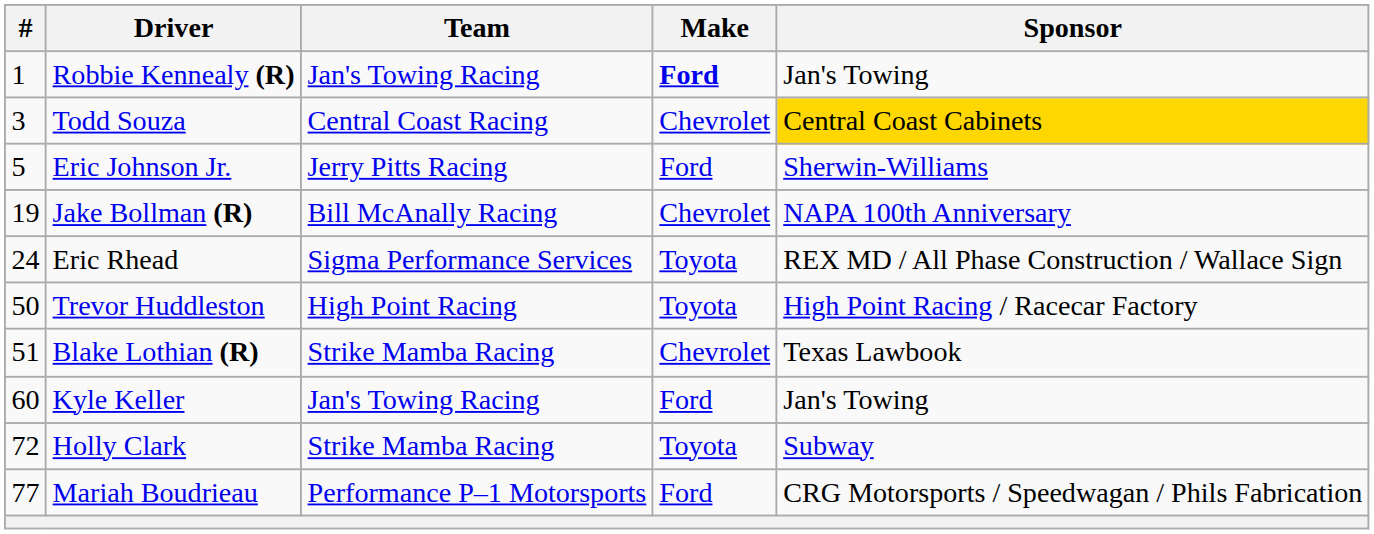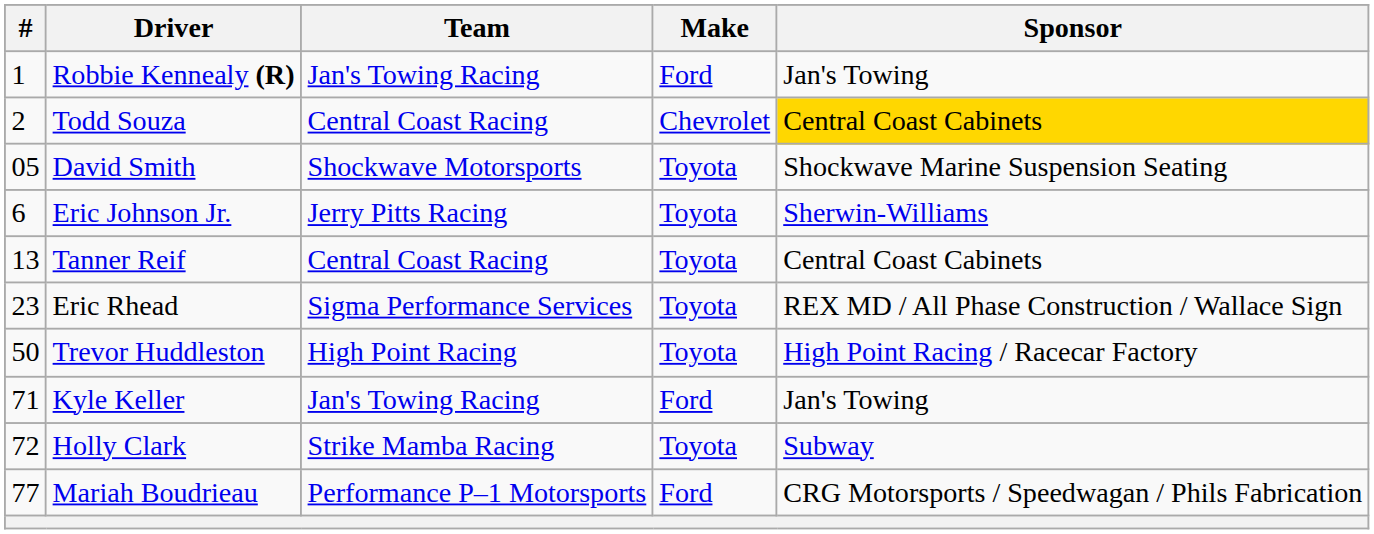Robbie Kennealy (R) | Make: bold -> normal
Todd Souza | #: 3 -> 2
+ row: 05 | David Smith | Shockwave Motorsports | Toyota | Shockwave Marine Suspension Seating
Eric Johnson Jr. | #: 5 -> 6
Eric Johnson Jr. | Make: Ford -> Toyota
+ row: 13 | Tanner Reif | Central Coast Racing | Toyota | Central Coast Cabinets
- row: 19 | Jake Bollman (R) | Bill McAnally Racing | Chevrolet | NAPA 100th Anniversary
Eric Rhead | #: 24 -> 23
- row: 51 | Blake Lothian (R) | Strike Mamba Racing | Chevrolet | Texas Lawbook
Kyle Keller | #: 60 -> 71
